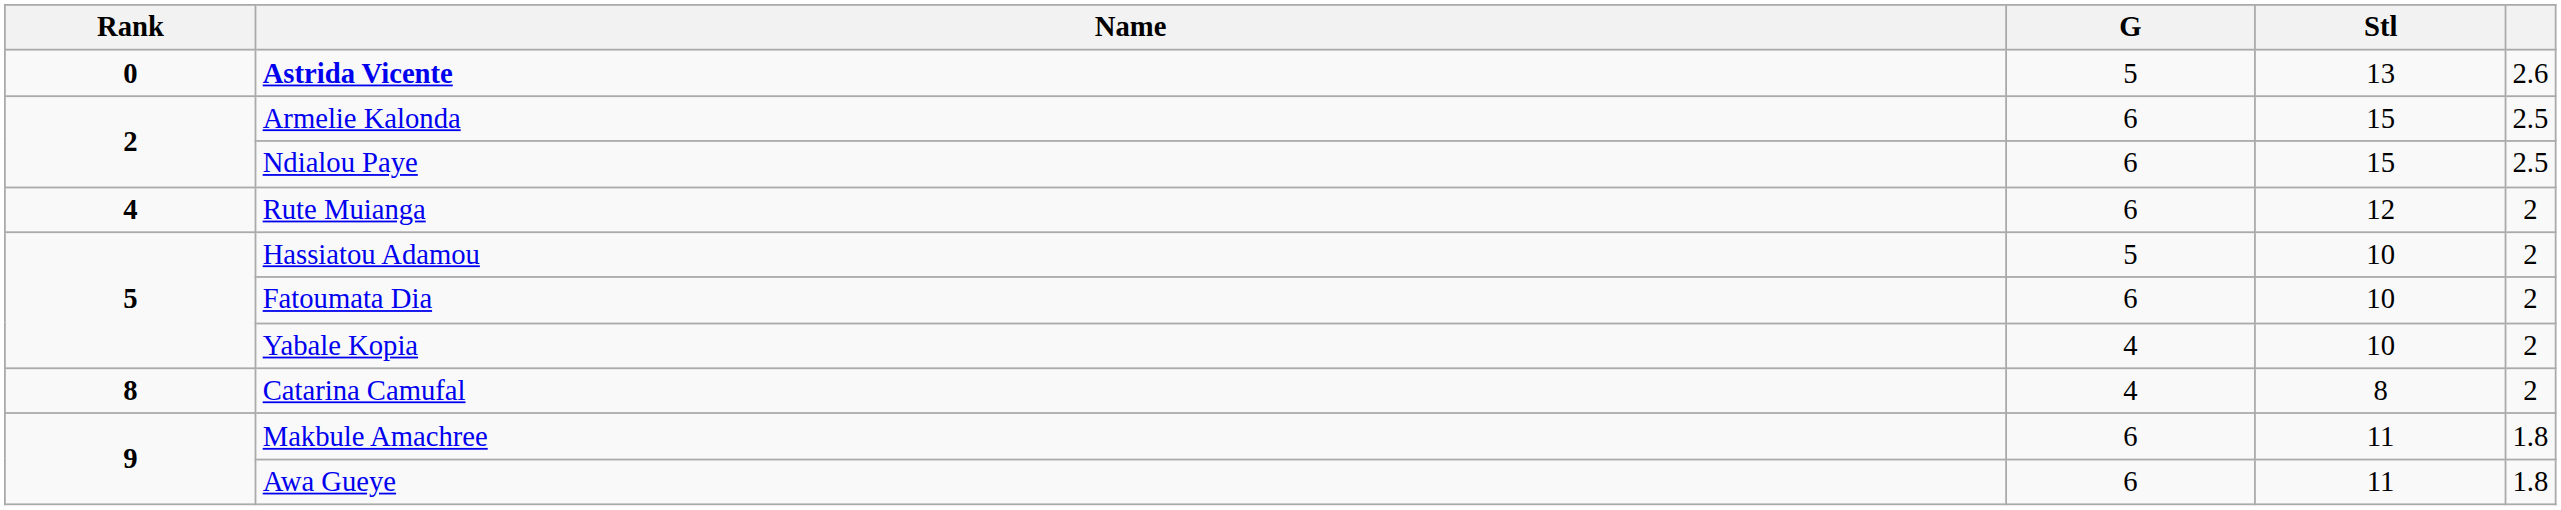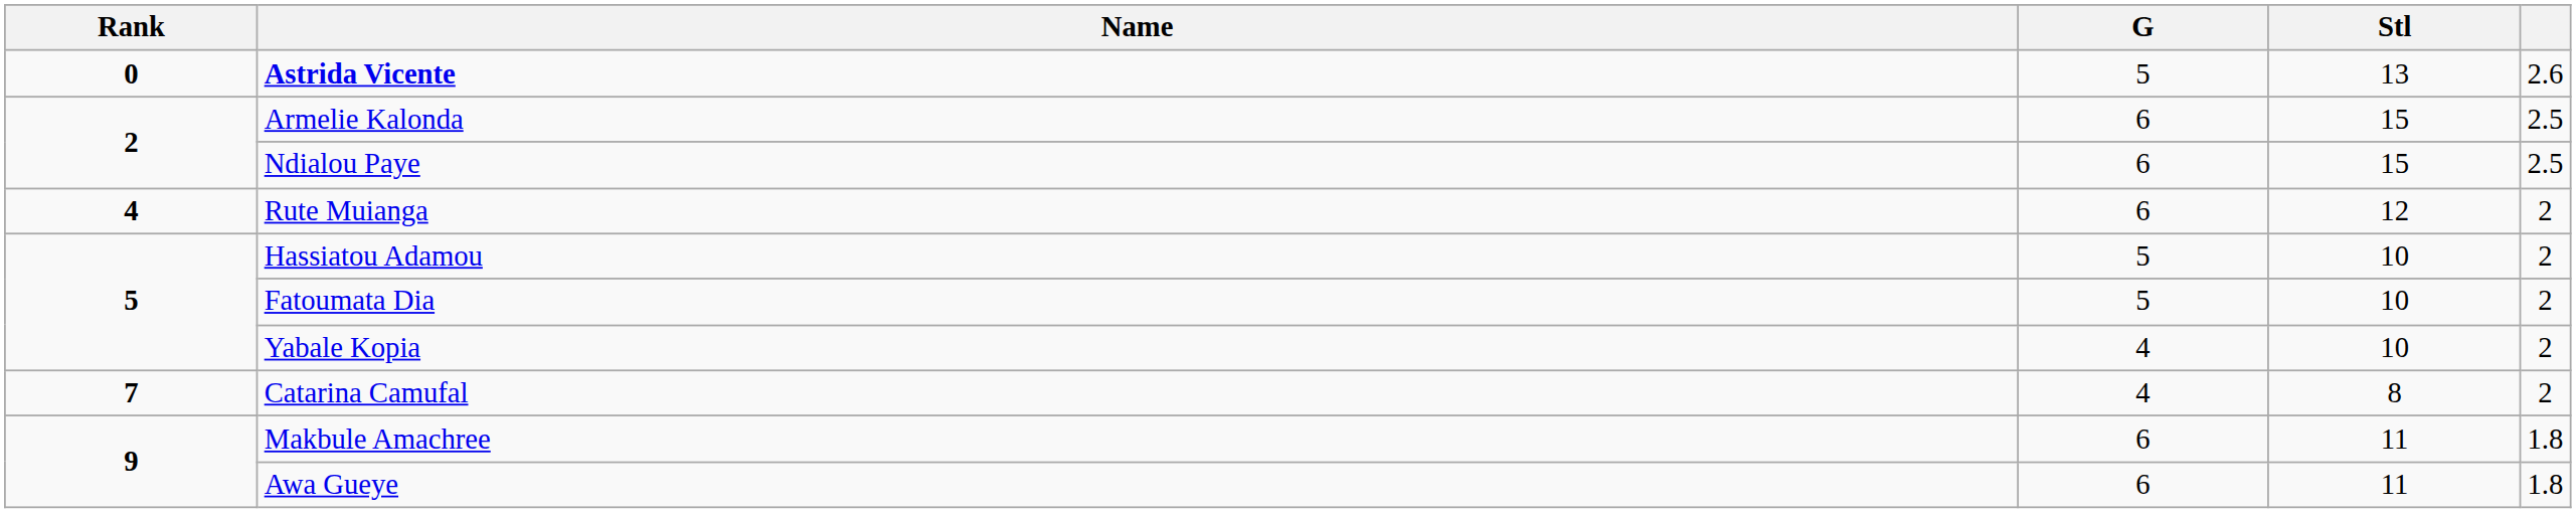Fatoumata Dia | G: 6 -> 5
Catarina Camufal | Rank: 8 -> 7
